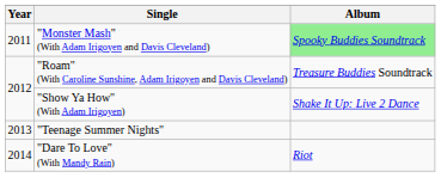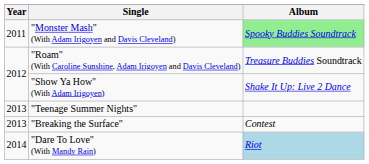+ row: 2013 | "Breaking the Surface" | Contest
"Dare To Love" (With Mandy Rain) | Album: no background -> lightblue background
